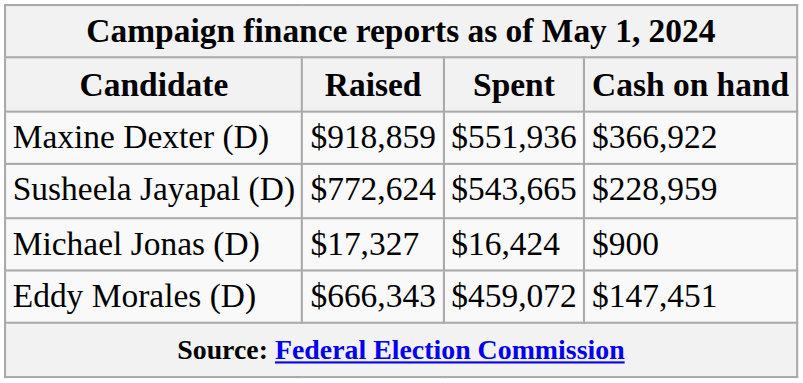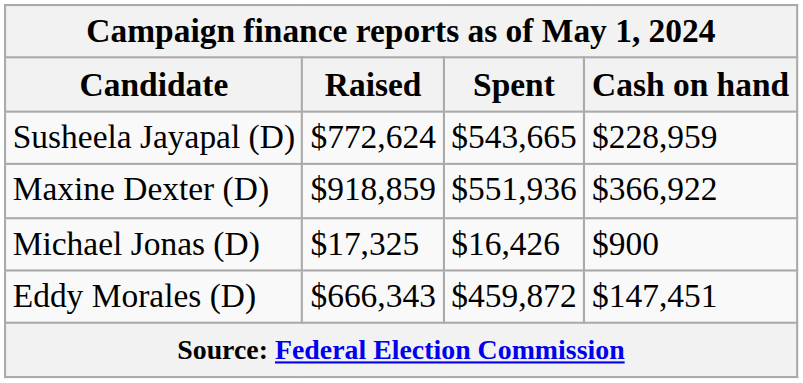rows swapped: Maxine Dexter (D) <-> Susheela Jayapal (D)
Michael Jonas (D) | Raised: $17,327 -> $17,325
Michael Jonas (D) | Spent: $16,424 -> $16,426
Eddy Morales (D) | Spent: $459,072 -> $459,872
